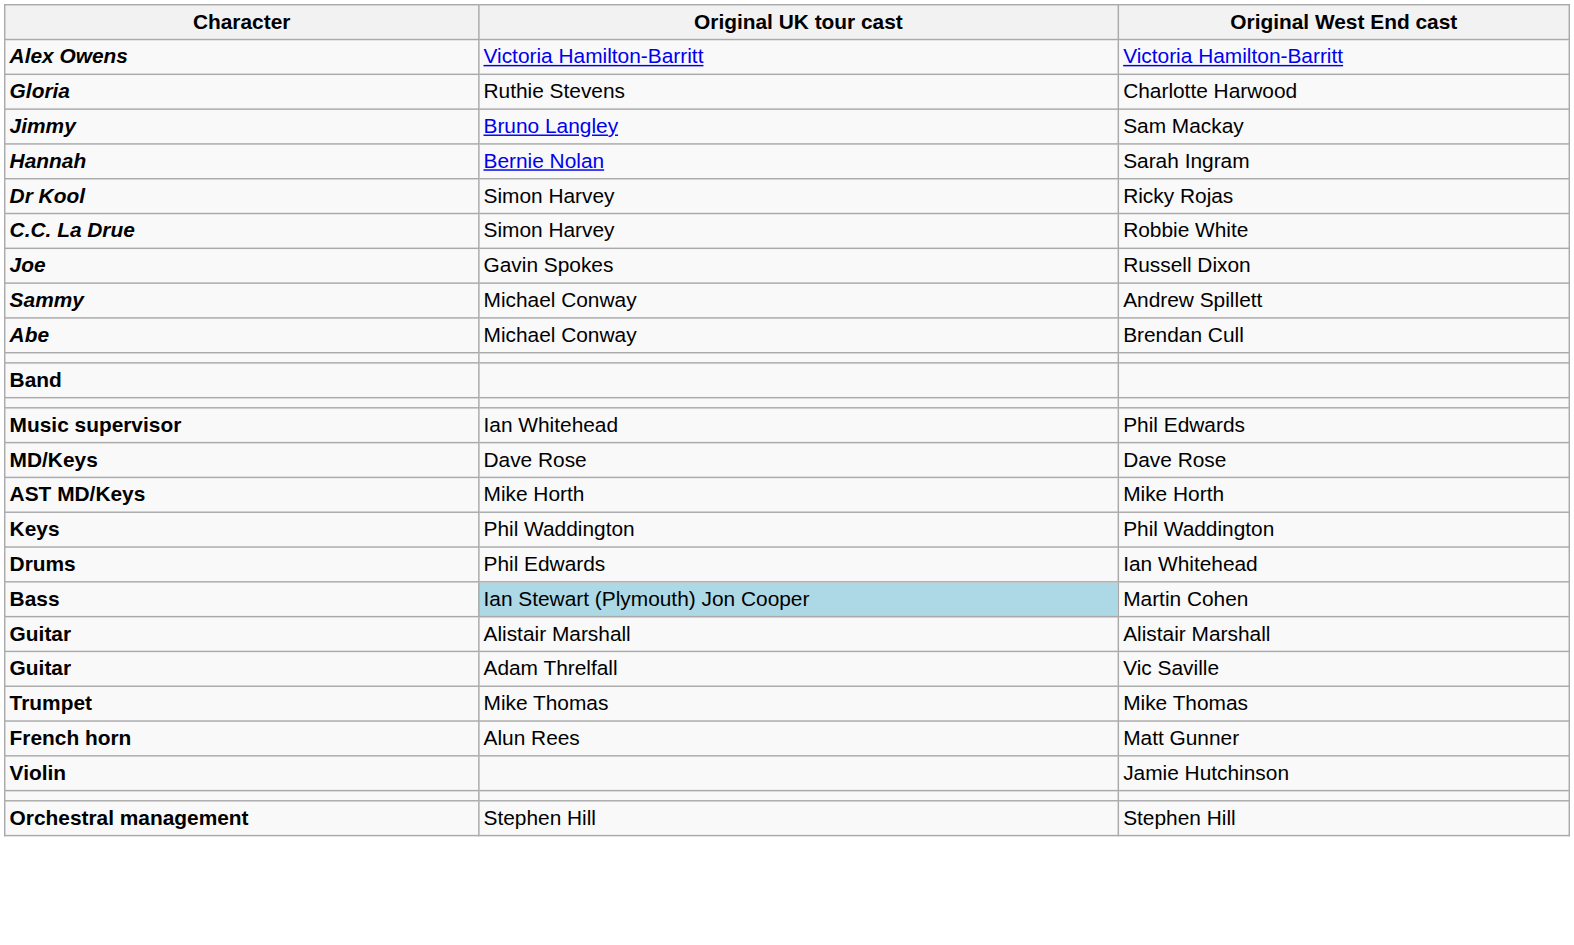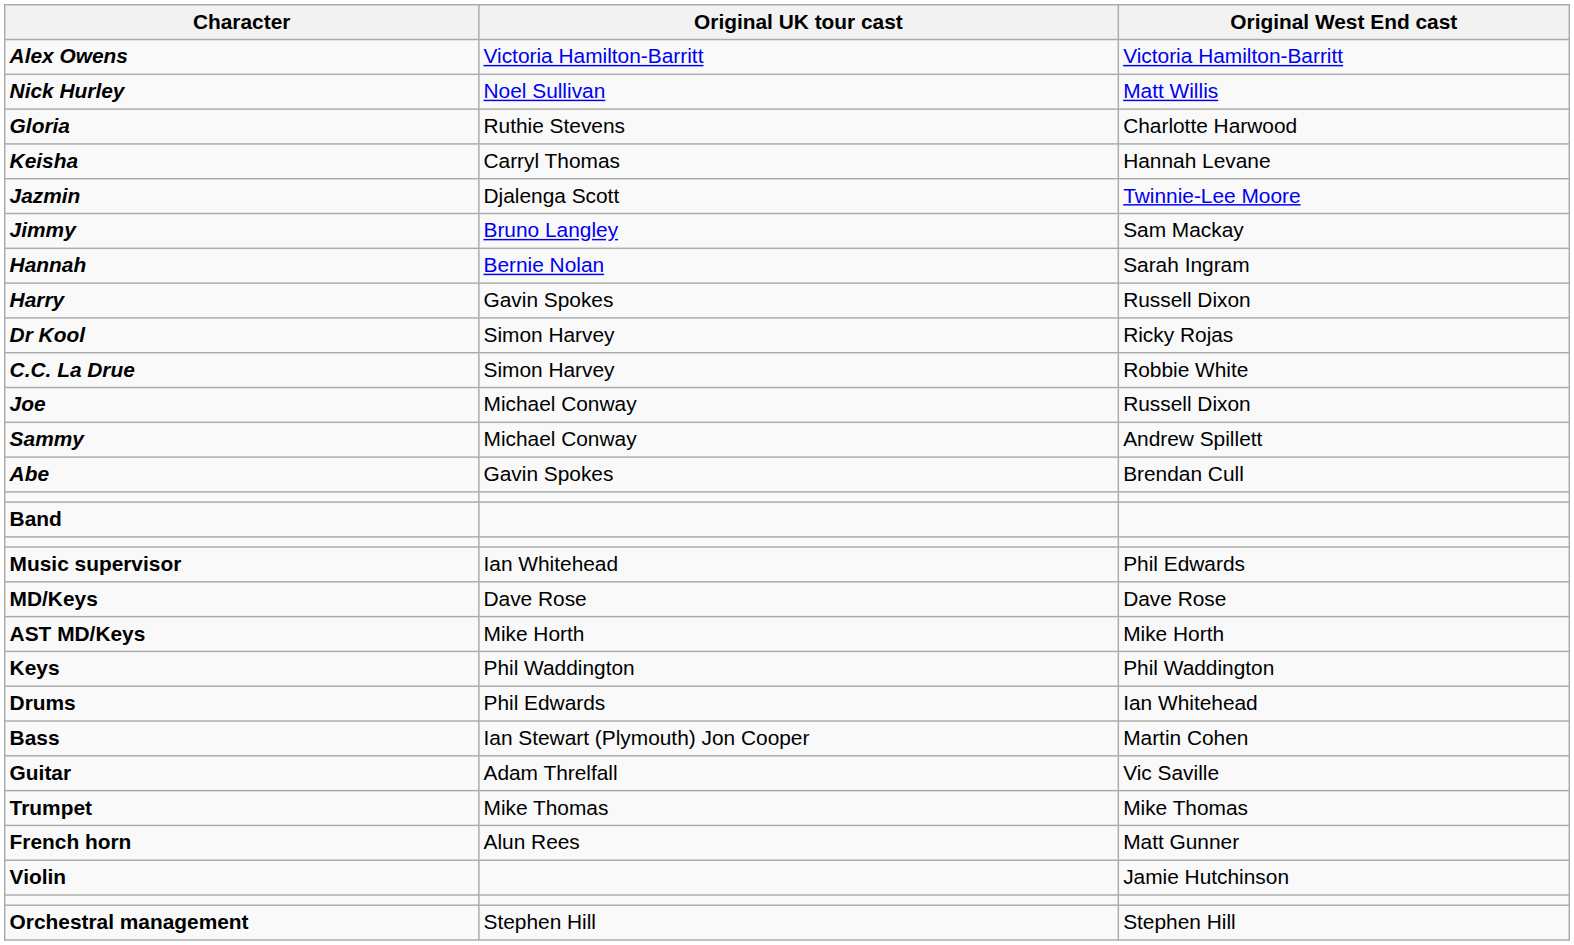+ row: Nick Hurley | Noel Sullivan | Matt Willis
+ row: Keisha | Carryl Thomas | Hannah Levane
+ row: Jazmin | Djalenga Scott | Twinnie-Lee Moore
+ row: Harry | Gavin Spokes | Russell Dixon
Joe | Original UK tour cast: Gavin Spokes -> Michael Conway
Abe | Original UK tour cast: Michael Conway -> Gavin Spokes
Bass | Original UK tour cast: lightblue background -> no background
- row: Guitar | Alistair Marshall | Alistair Marshall
